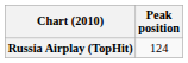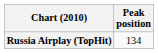Russia Airplay (TopHit) | Peak position: 124 -> 134
